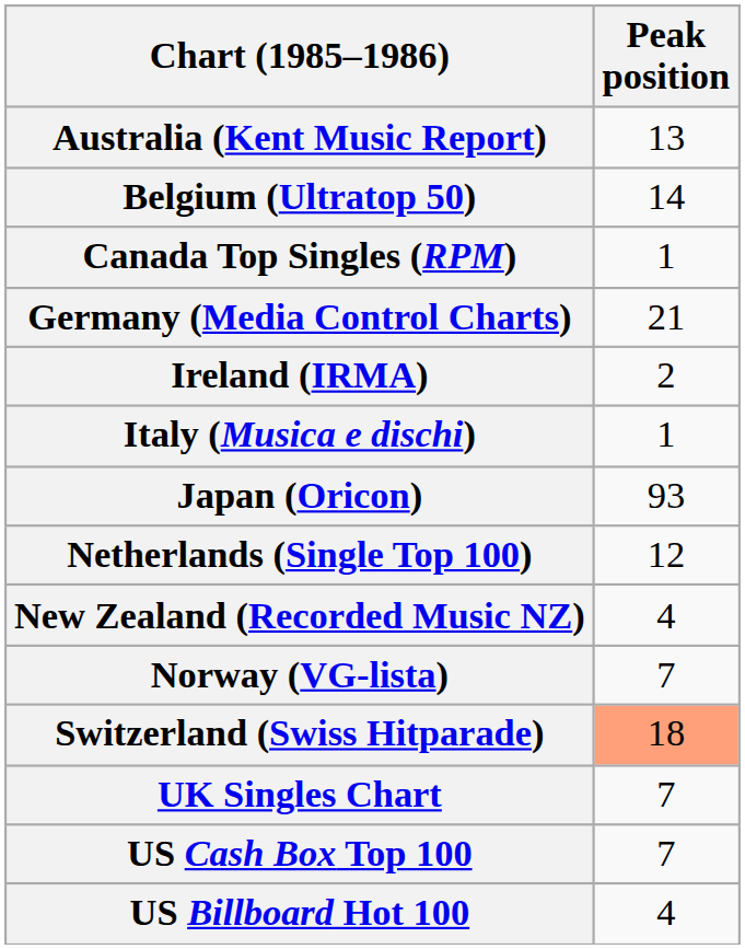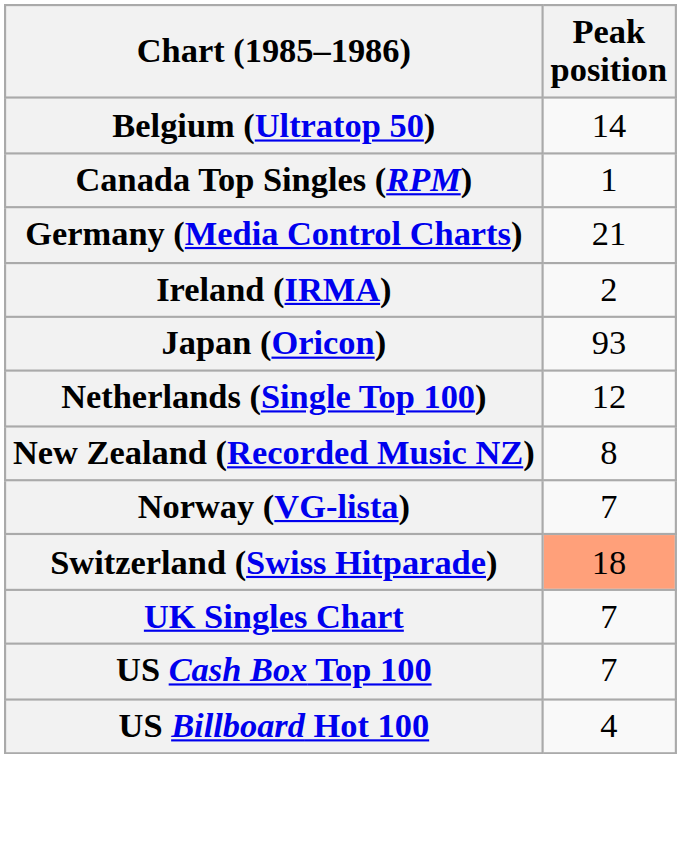- row: Australia (Kent Music Report) | 13
- row: Italy (Musica e dischi) | 1
New Zealand (Recorded Music NZ) | Peak position: 4 -> 8
